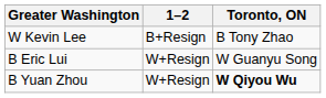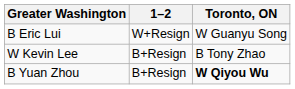rows swapped: B Eric Lui <-> W Kevin Lee
B Yuan Zhou | 1–2: W+Resign -> B+Resign
